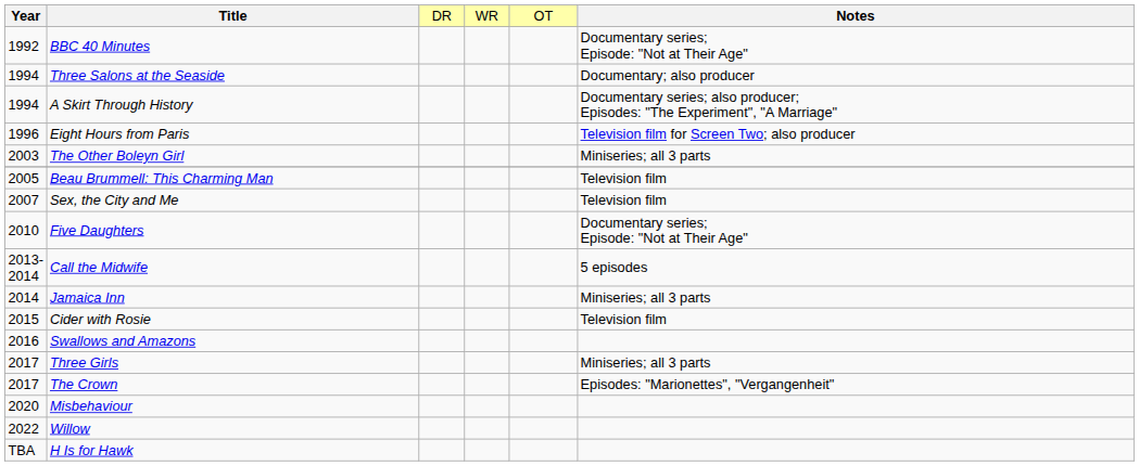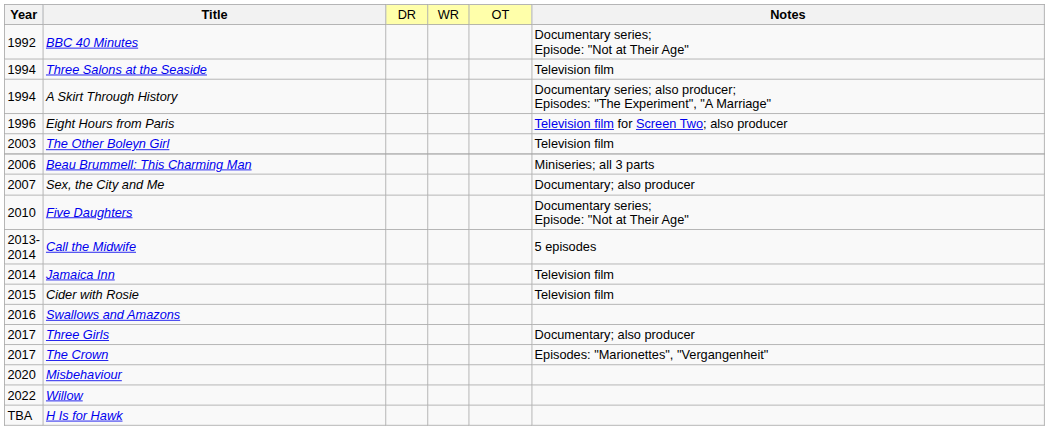Three Salons at the Seaside | column 6: Documentary; also producer -> Television film
The Other Boleyn Girl | column 6: Miniseries; all 3 parts -> Television film
Beau Brummell: This Charming Man | column 1: 2005 -> 2006
Beau Brummell: This Charming Man | column 6: Television film -> Miniseries; all 3 parts
Sex, the City and Me | column 6: Television film -> Documentary; also producer
Jamaica Inn | column 6: Miniseries; all 3 parts -> Television film
Three Girls | column 6: Miniseries; all 3 parts -> Documentary; also producer
